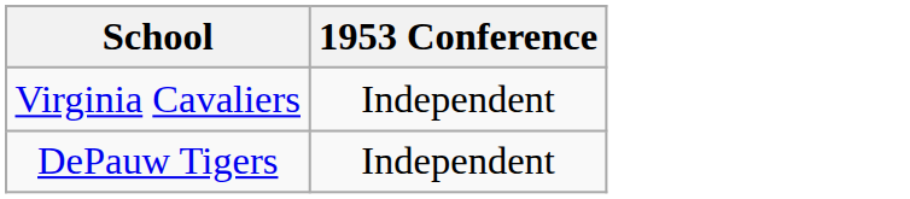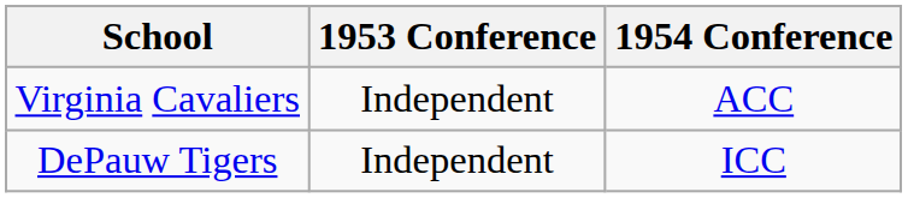+ column: 1954 Conference | ACC | ICC
